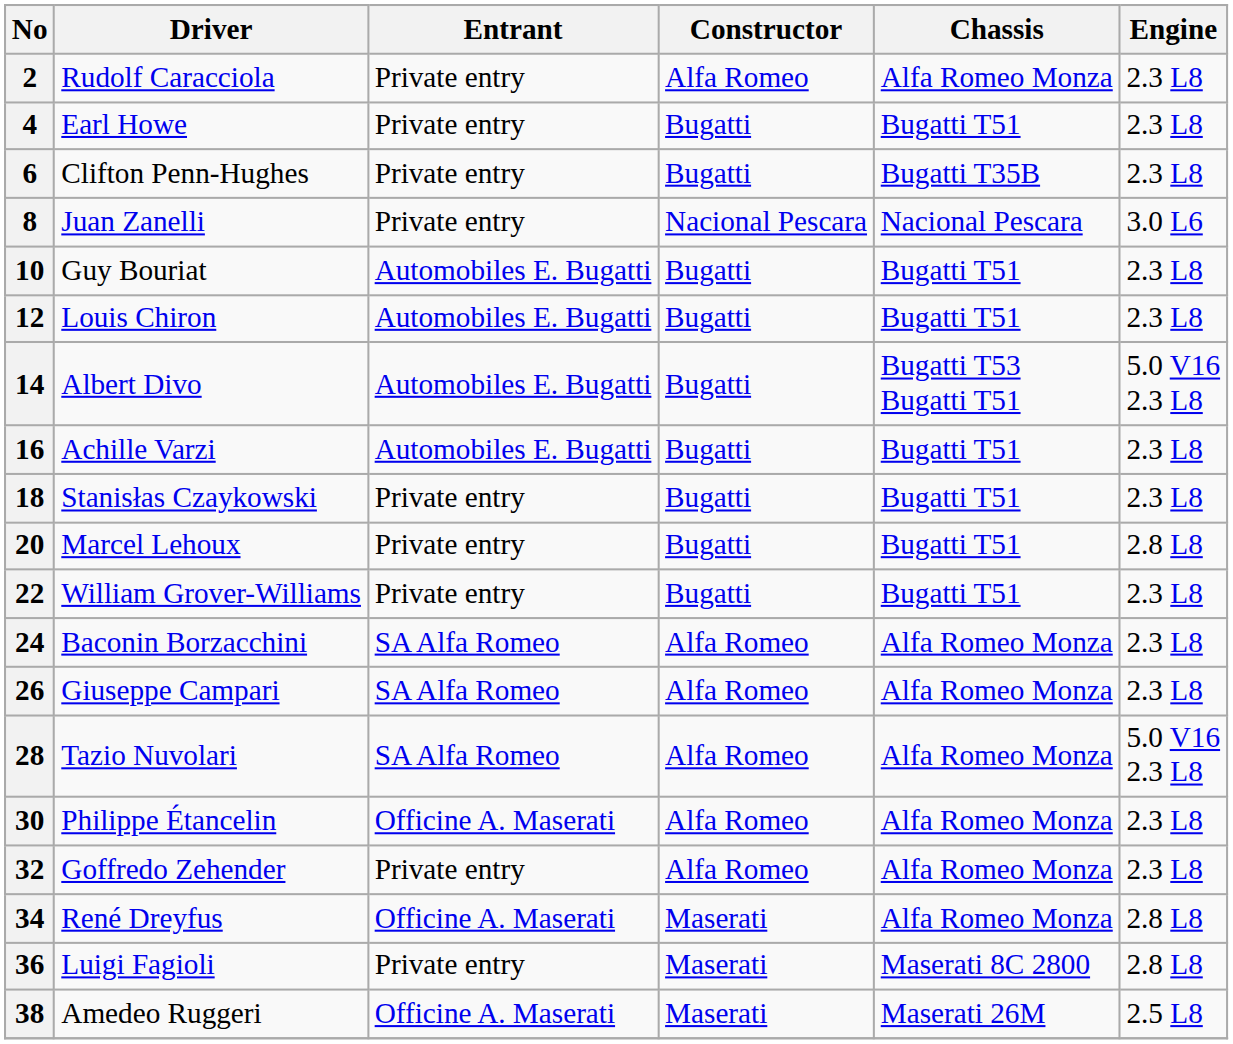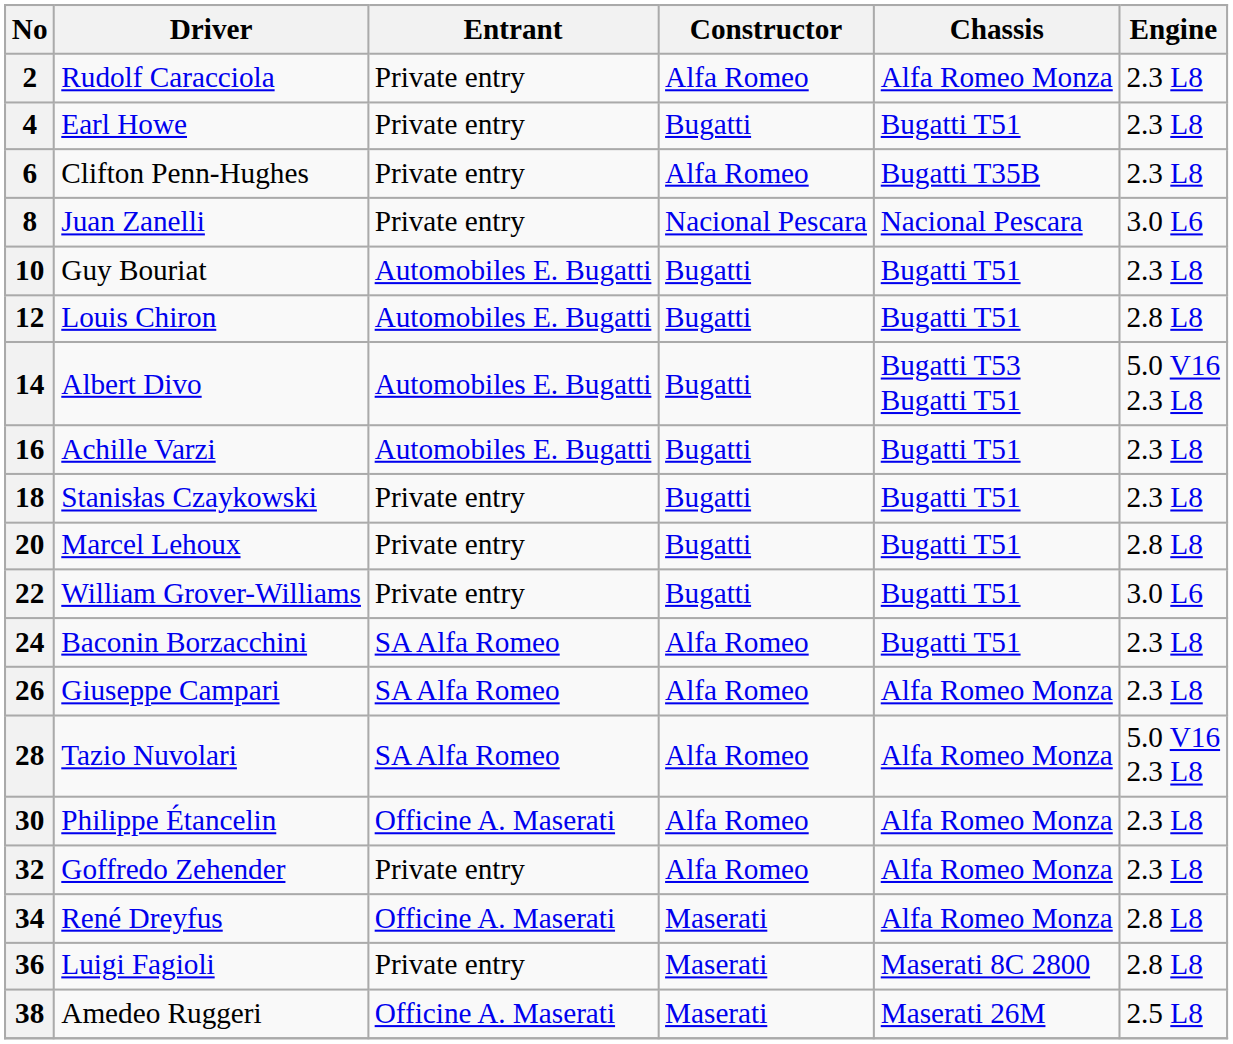6 | Constructor: Bugatti -> Alfa Romeo
12 | Engine: 2.3 L8 -> 2.8 L8
22 | Engine: 2.3 L8 -> 3.0 L6
24 | Chassis: Alfa Romeo Monza -> Bugatti T51
